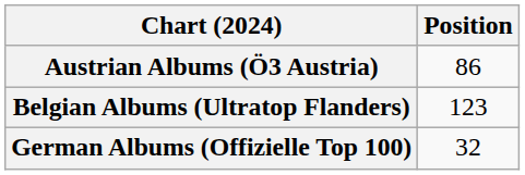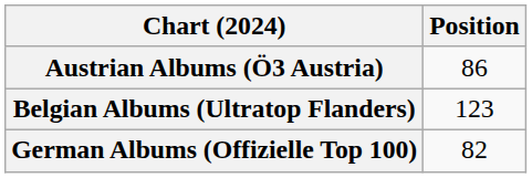German Albums (Offizielle Top 100) | Position: 32 -> 82
